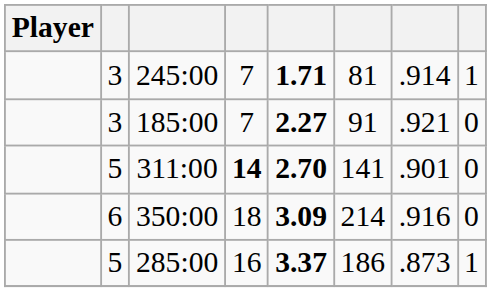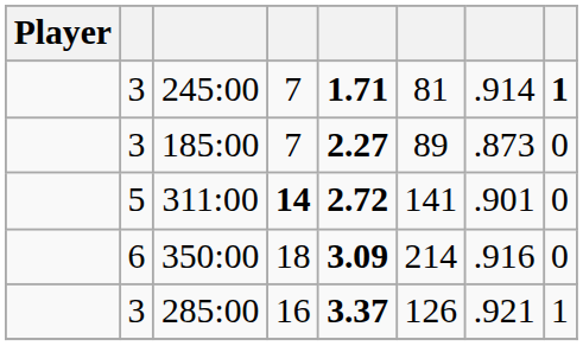245:00 | column 8: normal -> bold
185:00 | column 6: 91 -> 89
185:00 | column 7: .921 -> .873
311:00 | column 5: 2.70 -> 2.72
285:00 | column 2: 5 -> 3
285:00 | column 6: 186 -> 126
285:00 | column 7: .873 -> .921
